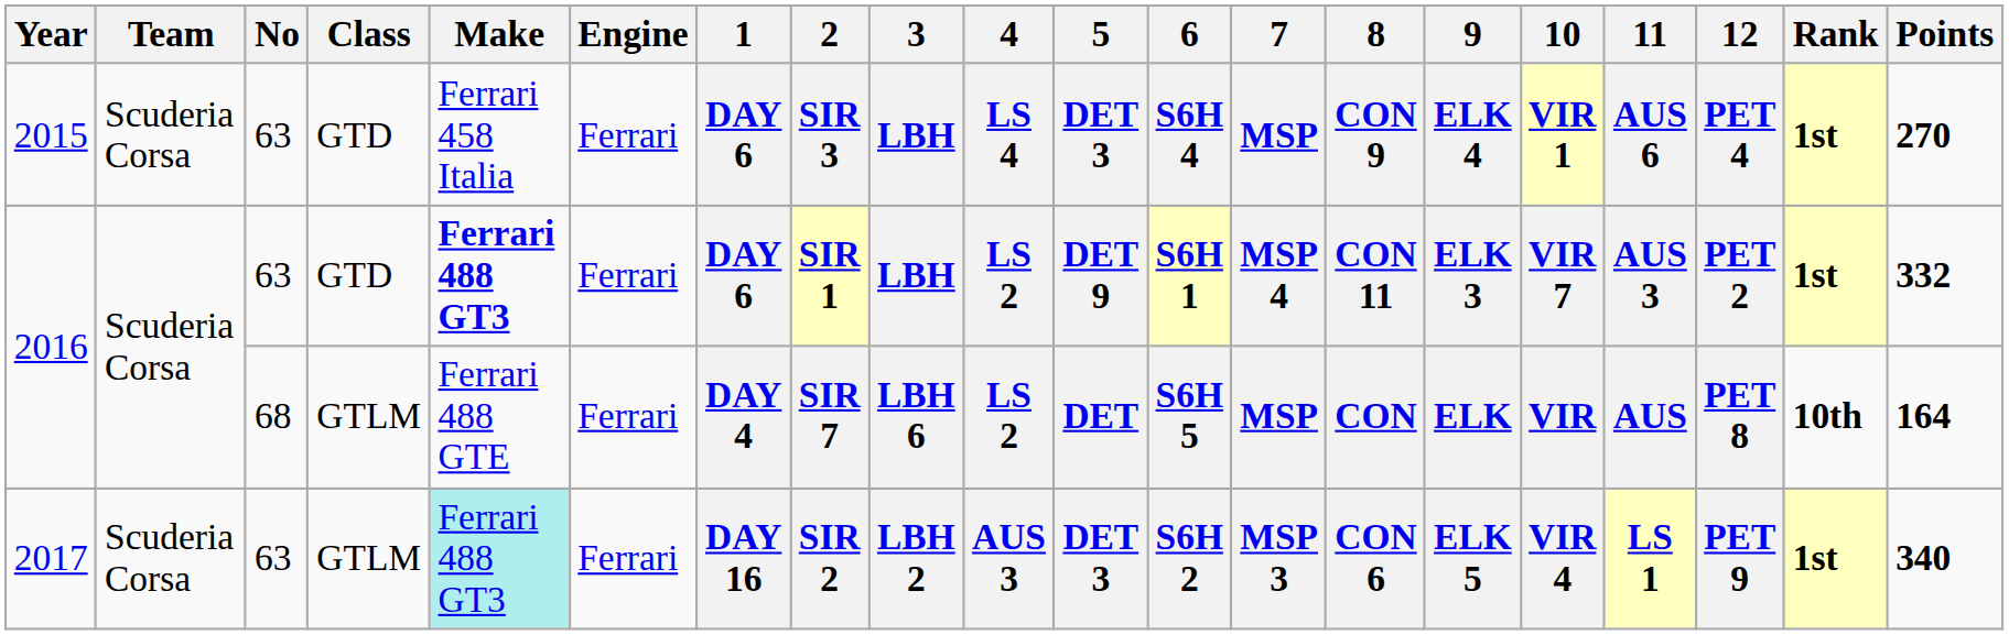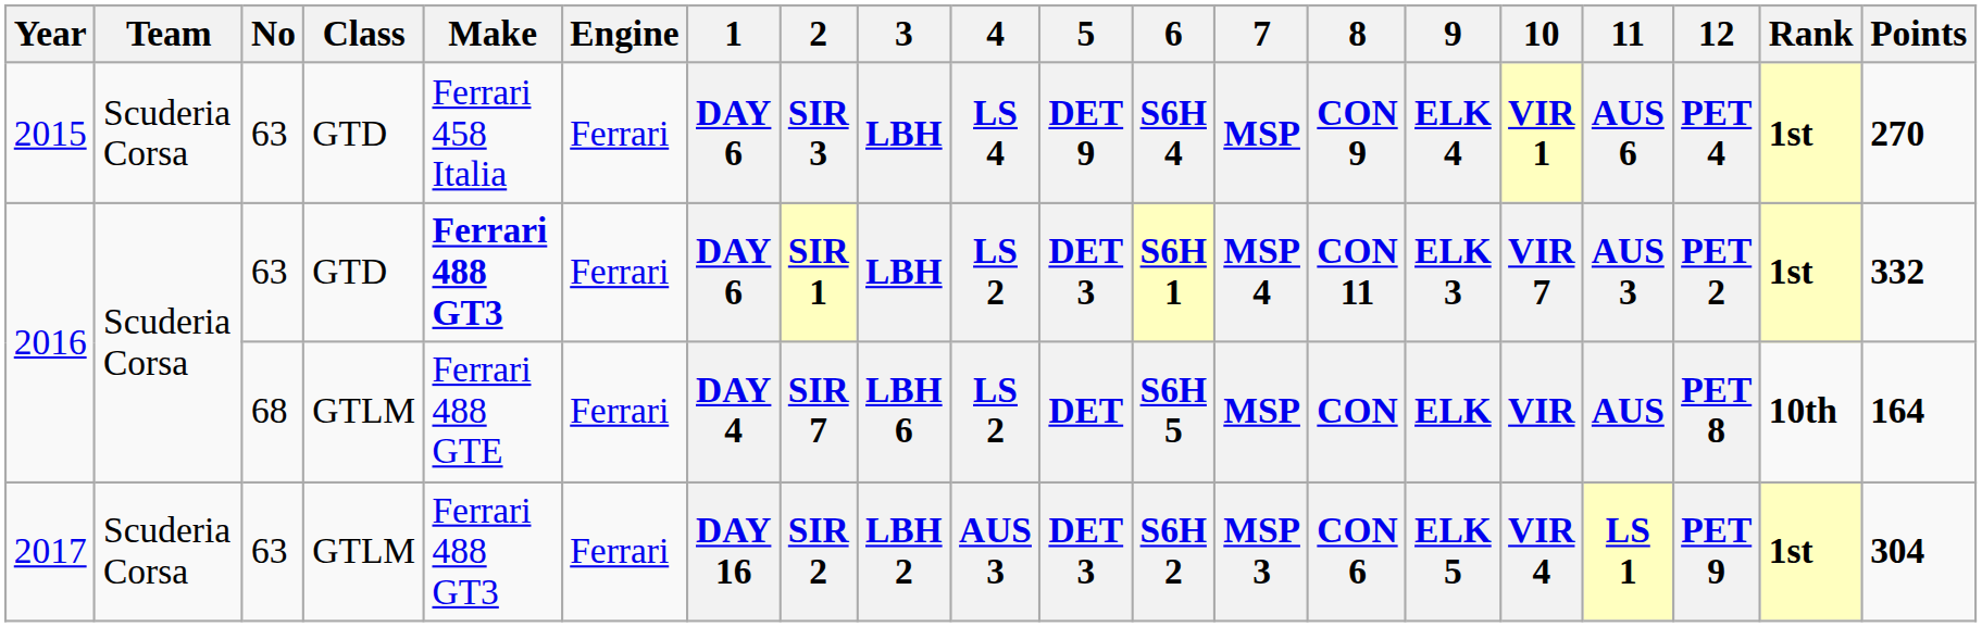2015 | 5: DET 3 -> DET 9
2016 / 63 | 5: DET 9 -> DET 3
2017 | Make: paleturquoise background -> no background
2017 | Points: 340 -> 304
